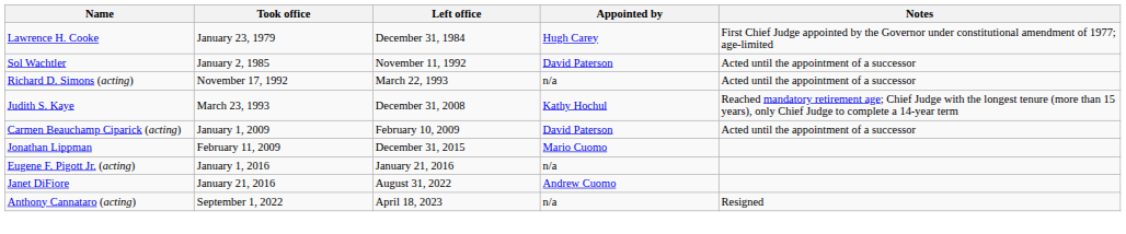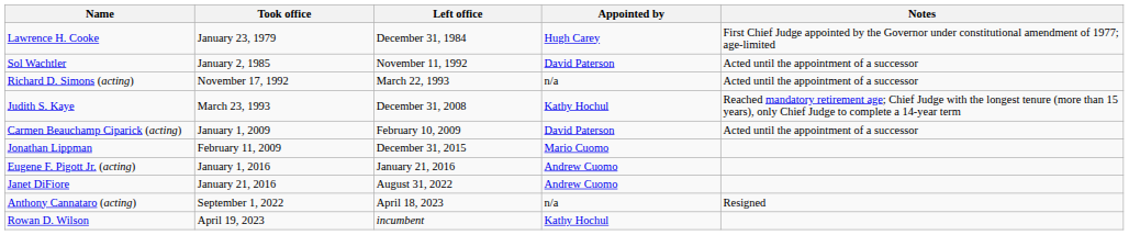Eugene F. Pigott Jr. (acting) | Appointed by: n/a -> Andrew Cuomo
+ row: Rowan D. Wilson | April 19, 2023 | incumbent | Kathy Hochul
